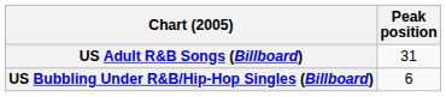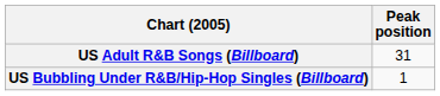US Bubbling Under R&B/Hip-Hop Singles (Billboard) | Peak position: 6 -> 1
